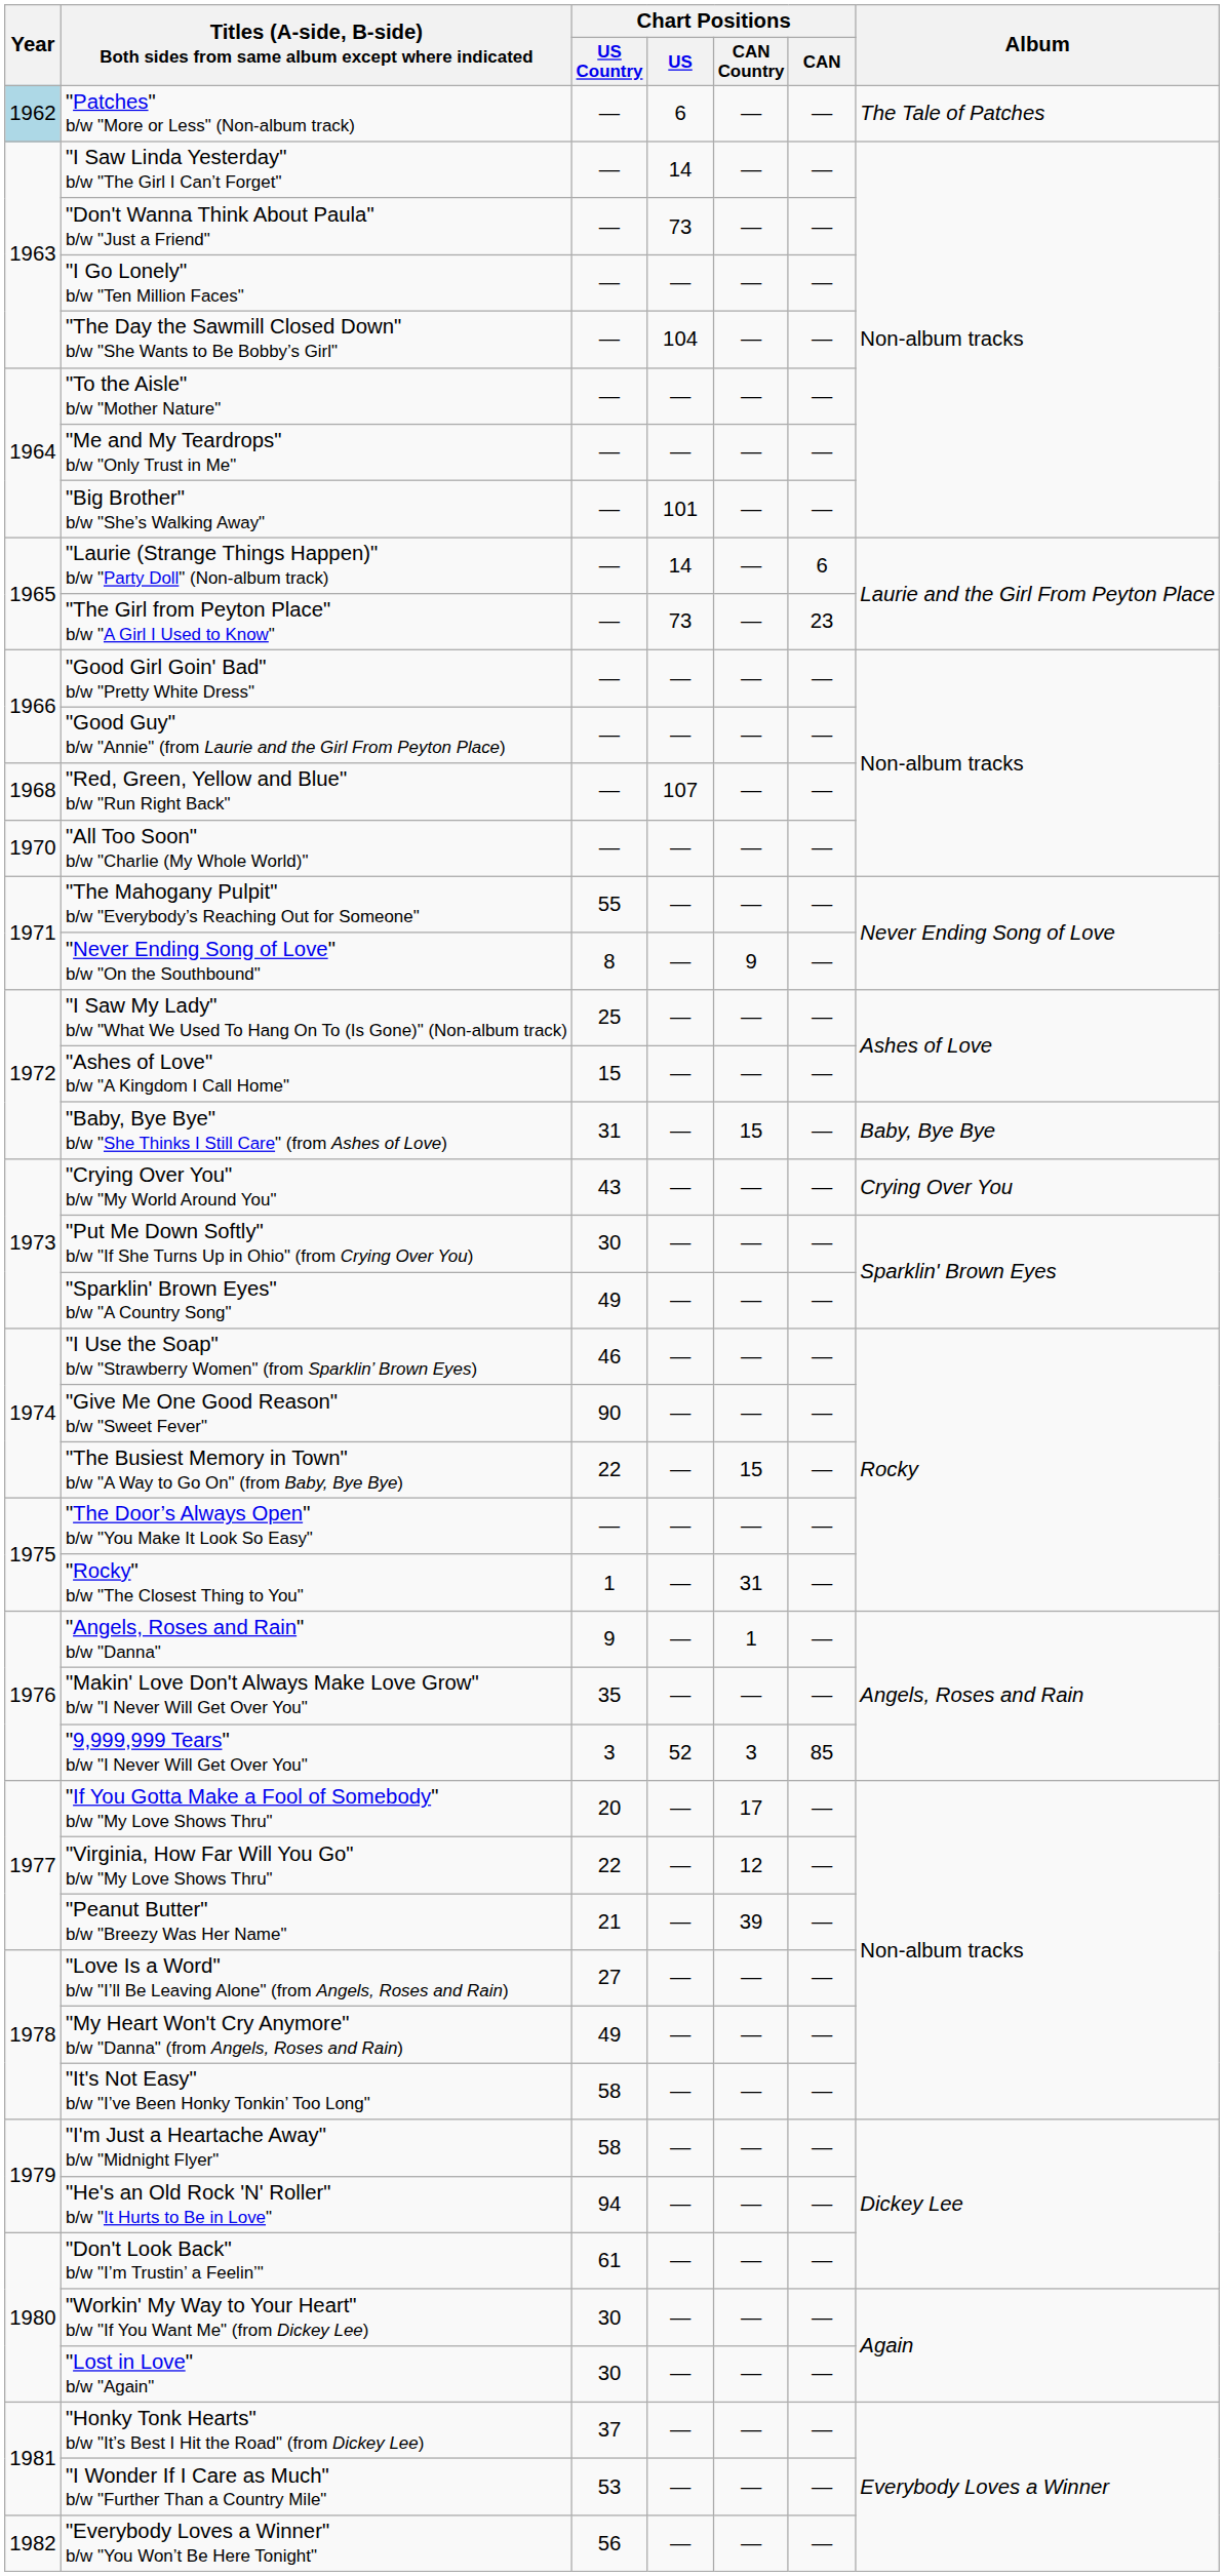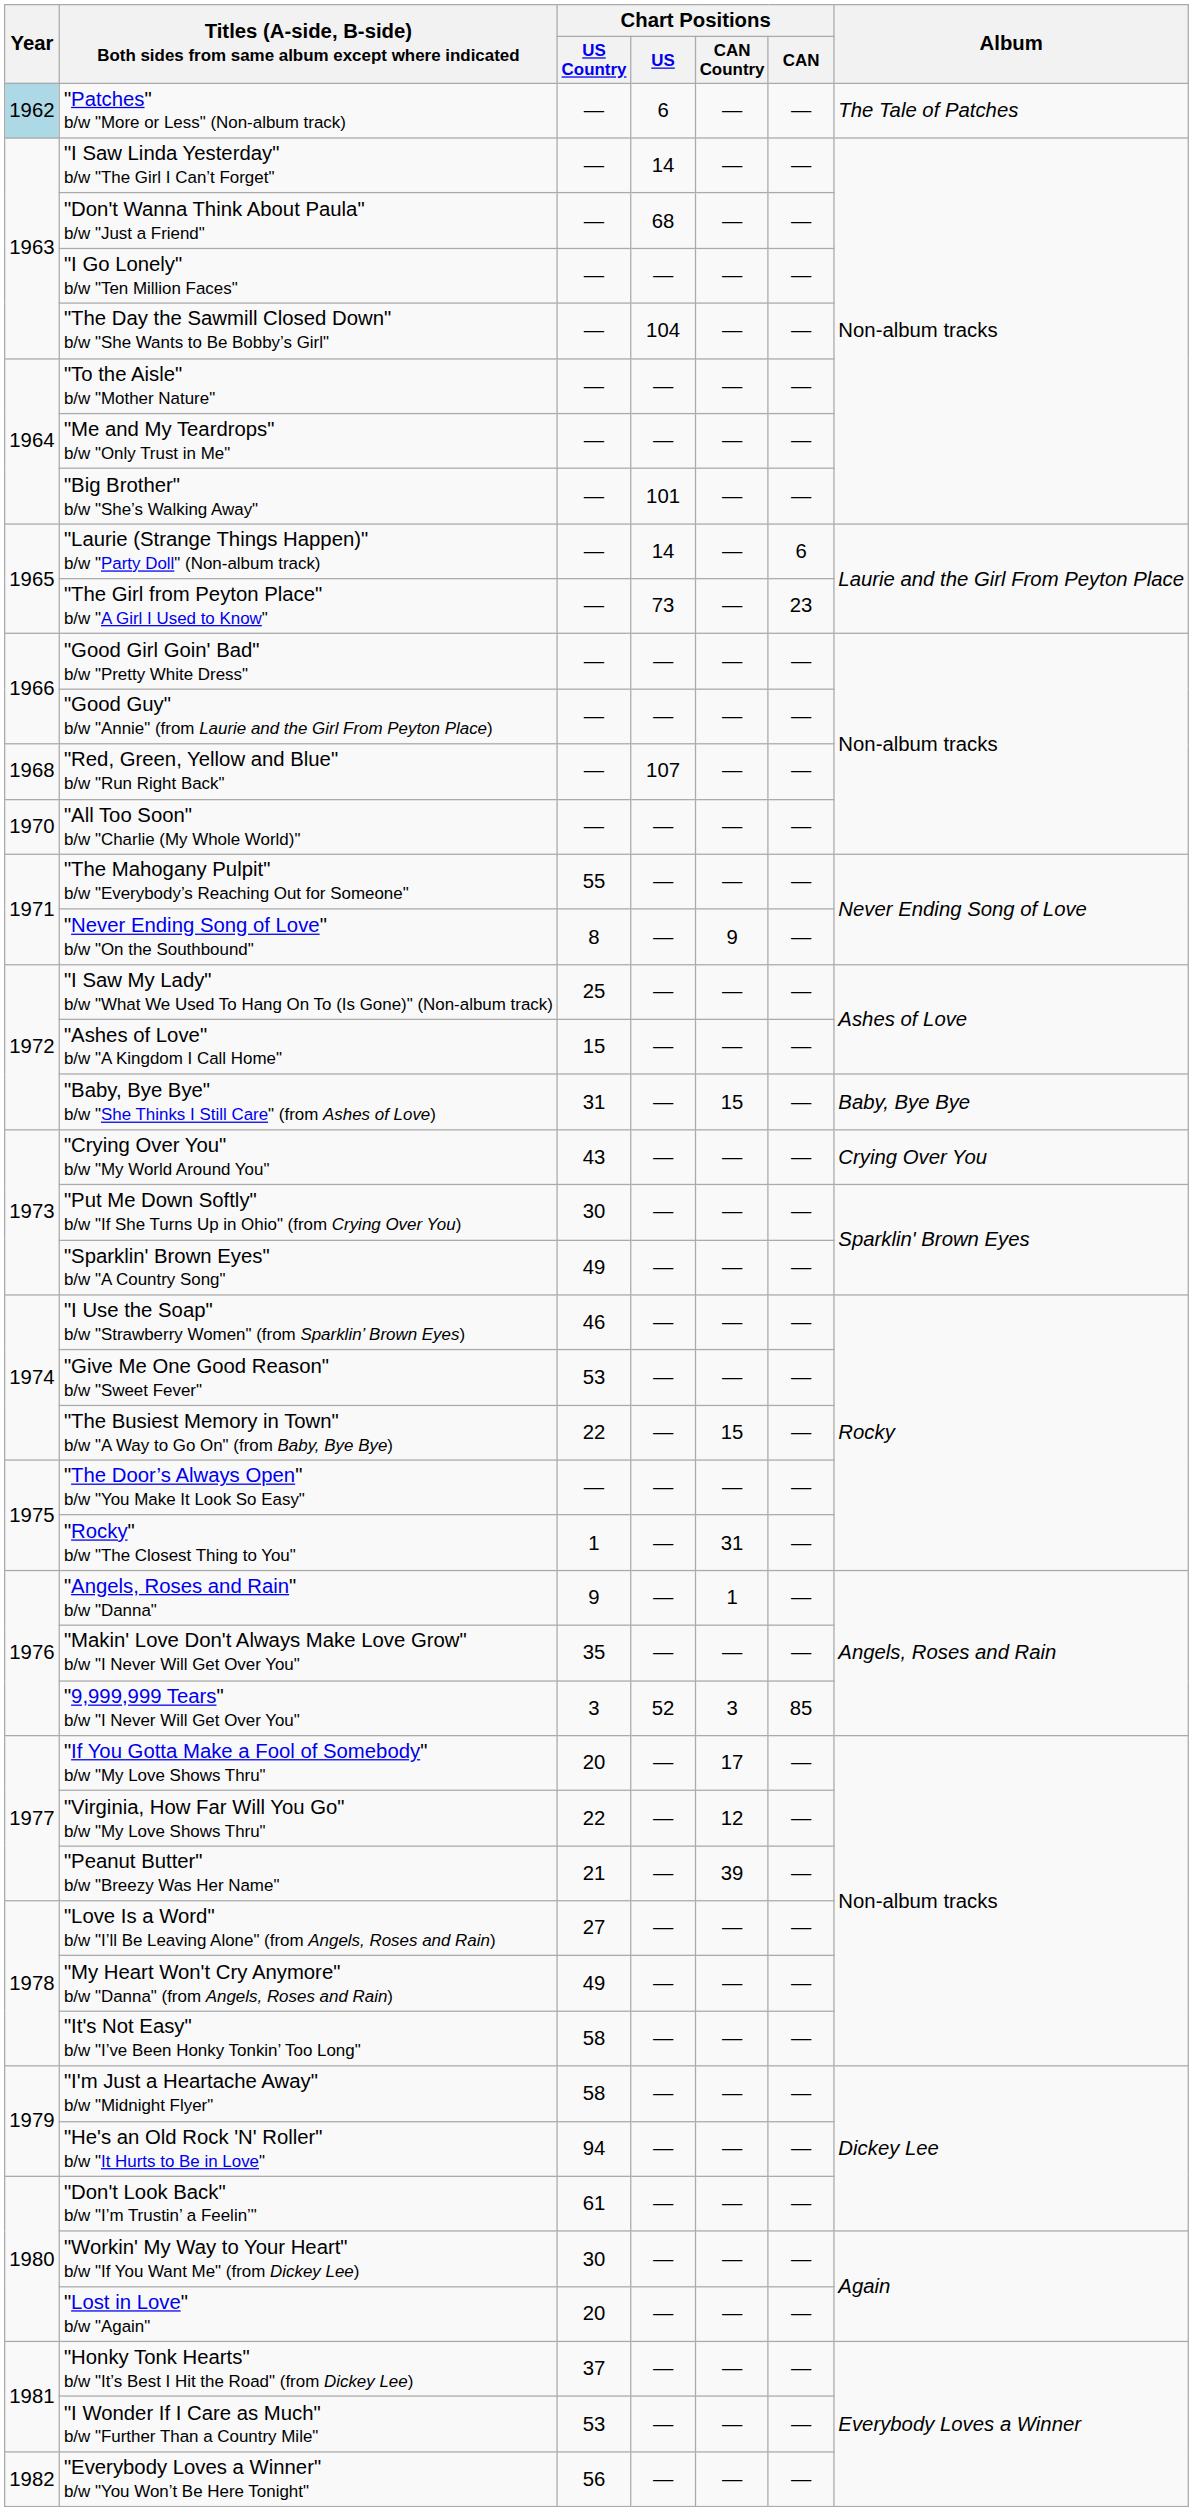"Don't Wanna Think About Paula" b/w "Just a Friend" | Chart Positions / US: 73 -> 68
"Give Me One Good Reason" b/w "Sweet Fever" | Chart Positions / US Country: 90 -> 53
"Lost in Love" b/w "Again" | Chart Positions / US Country: 30 -> 20
